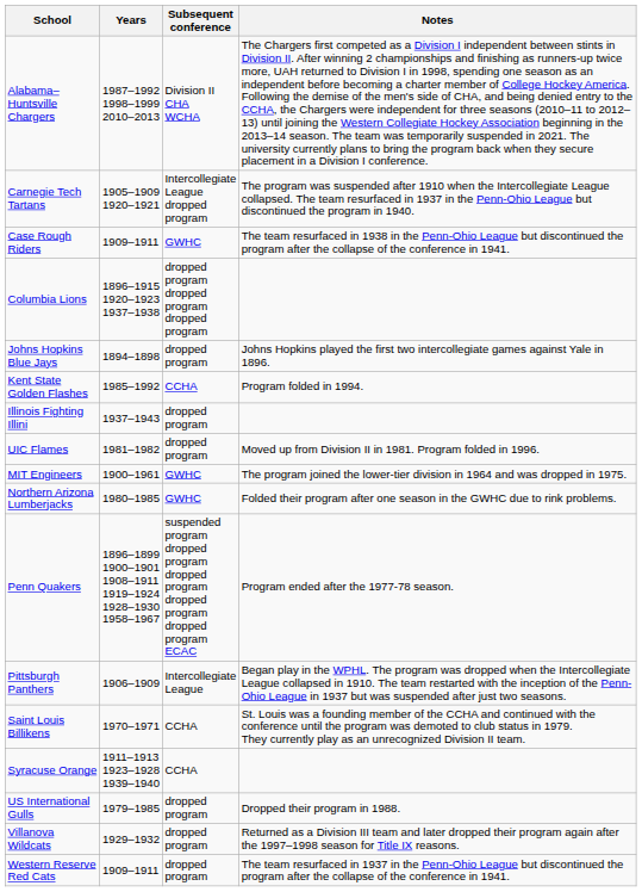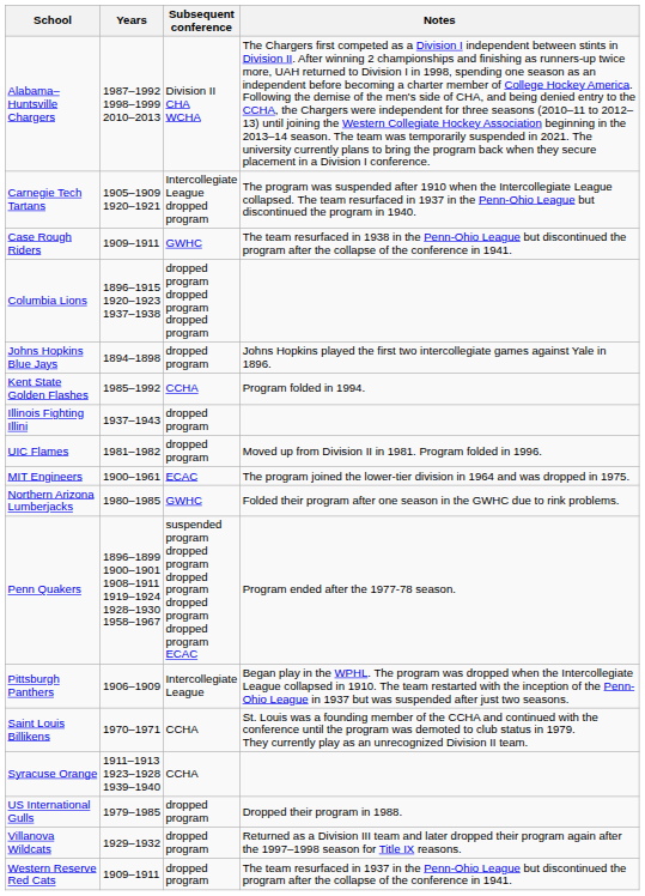MIT Engineers | Subsequent conference: GWHC -> ECAC
